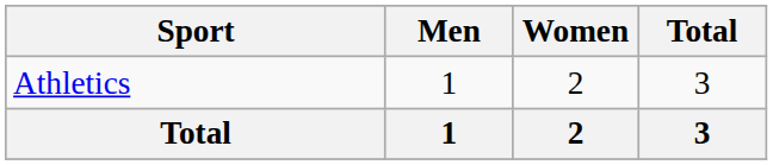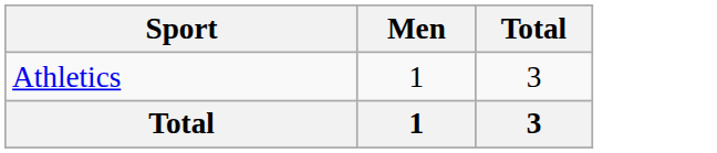- column: Women | 2 | 2
